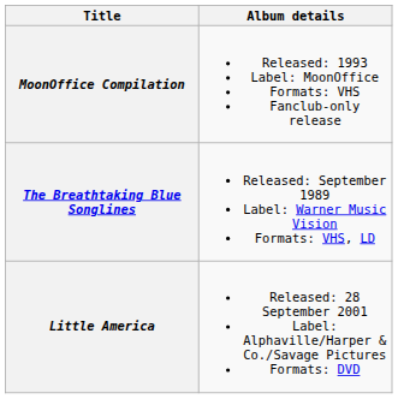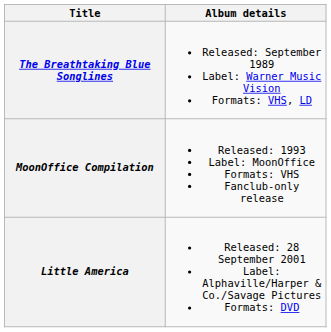rows swapped: The Breathtaking Blue Songlines <-> MoonOffice Compilation
